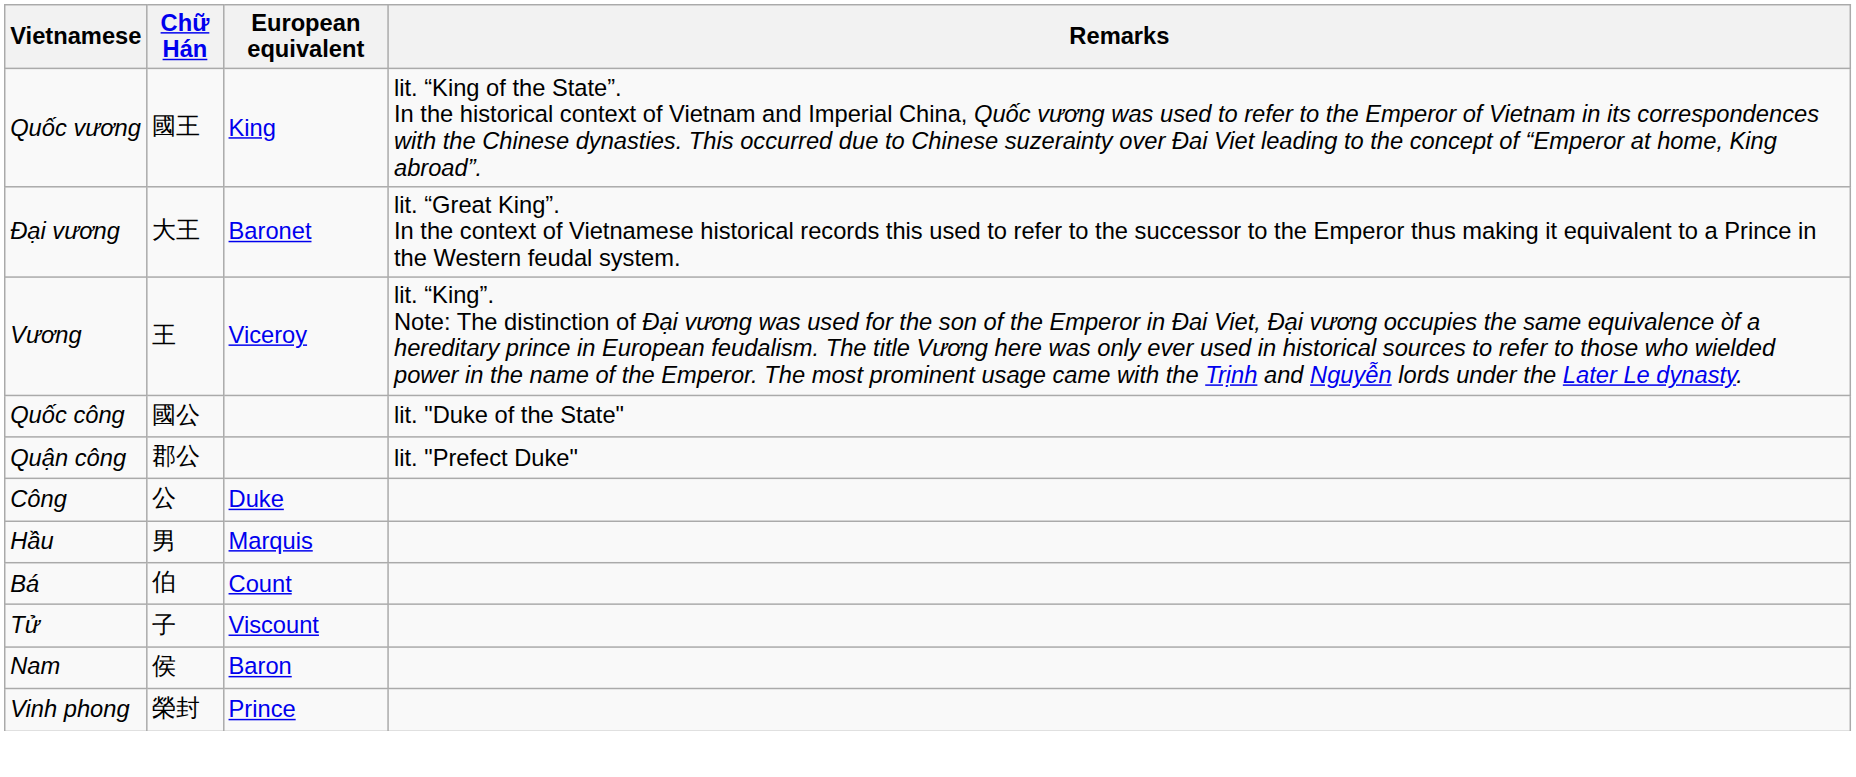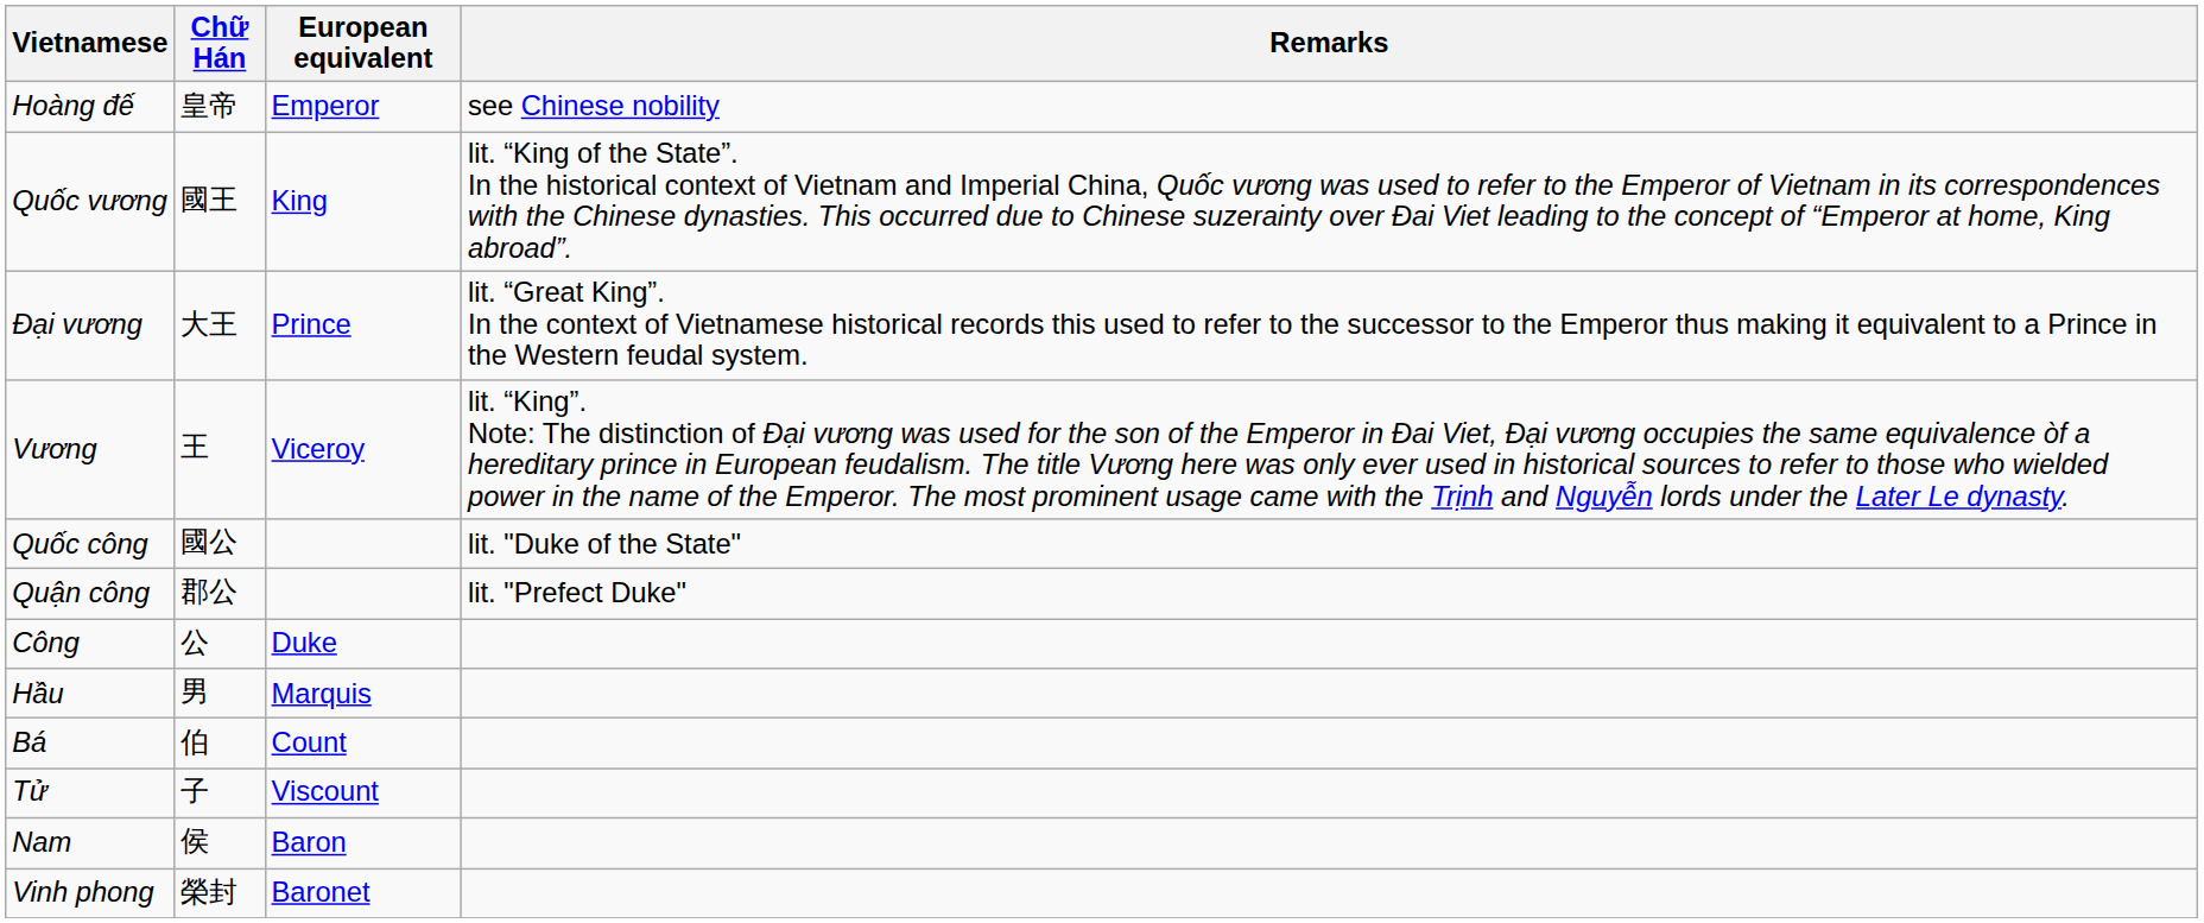+ row: Hoàng đế | 皇帝 | Emperor | see Chinese nobility
Đại vương | European equivalent: Baronet -> Prince
Vinh phong | European equivalent: Prince -> Baronet
